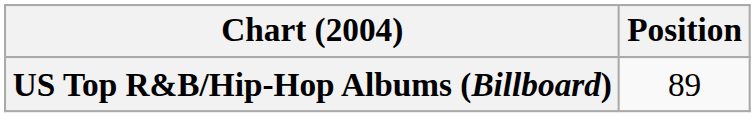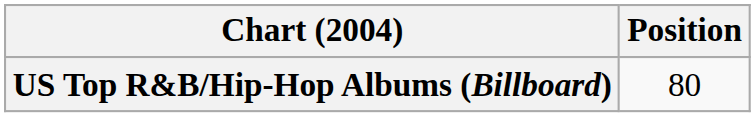US Top R&B/Hip-Hop Albums (Billboard) | Position: 89 -> 80
